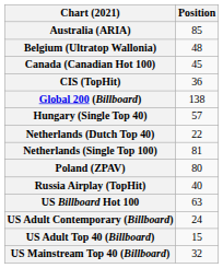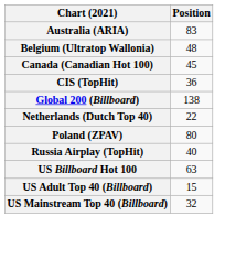Australia (ARIA) | Position: 85 -> 83
- row: Hungary (Single Top 40) | 57
- row: Netherlands (Single Top 100) | 81
- row: US Adult Contemporary (Billboard) | 24
